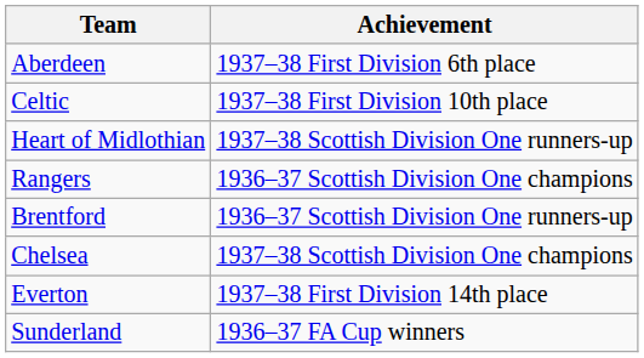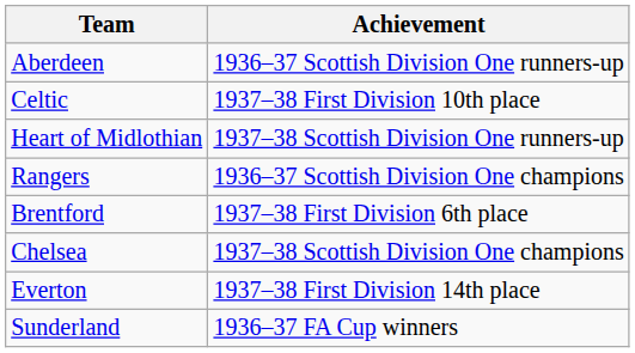Aberdeen | Achievement: 1937–38 First Division 6th place -> 1936–37 Scottish Division One runners-up
Brentford | Achievement: 1936–37 Scottish Division One runners-up -> 1937–38 First Division 6th place
